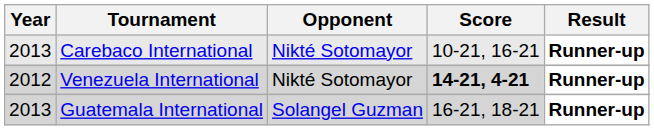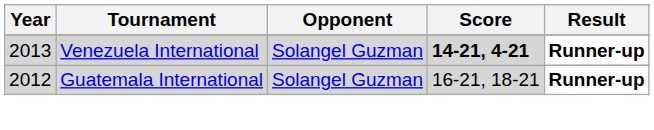- row: 2013 | Carebaco International | Nikté Sotomayor | 10-21, 16-21 | Runner-up
Venezuela International | Year: 2012 -> 2013
Venezuela International | Opponent: Nikté Sotomayor -> Solangel Guzman
Guatemala International | Year: 2013 -> 2012
